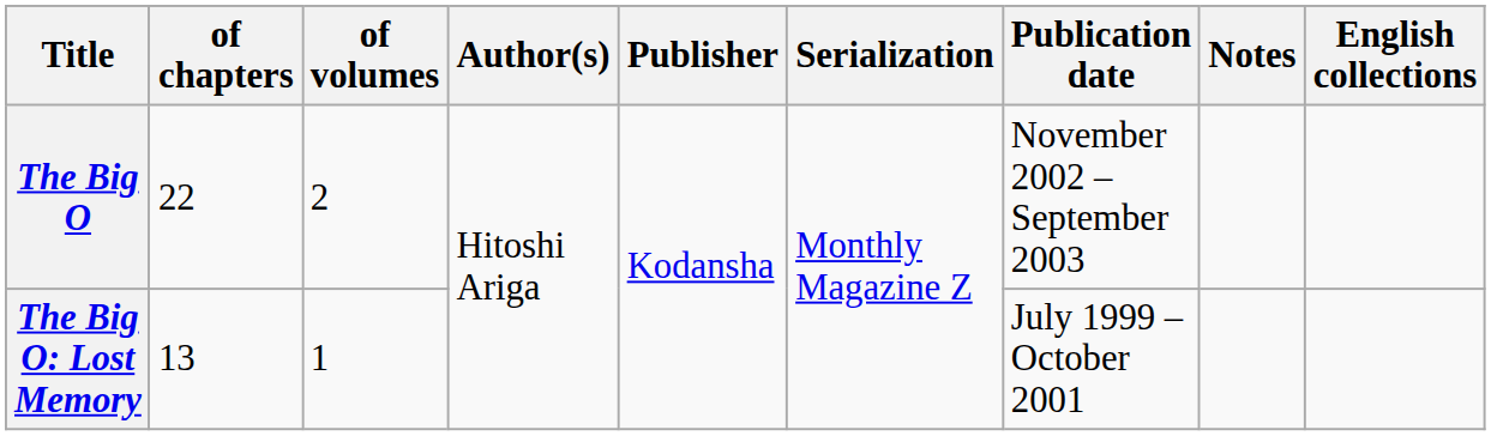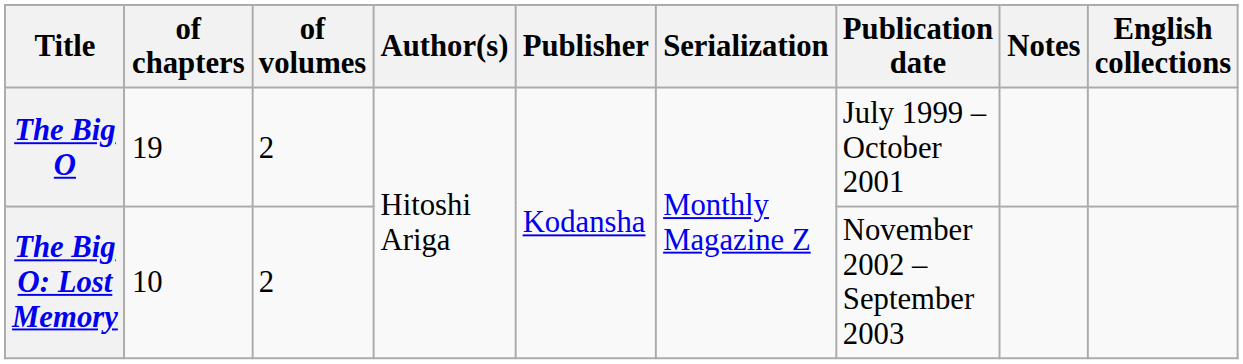The Big O | of chapters: 22 -> 19
The Big O | Publication date: November 2002 – September 2003 -> July 1999 – October 2001
The Big O: Lost Memory | of chapters: 13 -> 10
The Big O: Lost Memory | of volumes: 1 -> 2
The Big O: Lost Memory | Publication date: July 1999 – October 2001 -> November 2002 – September 2003
